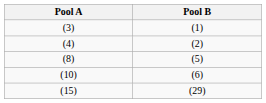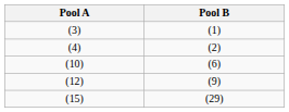- row: (8) | (5)
+ row: (12) | (9)
